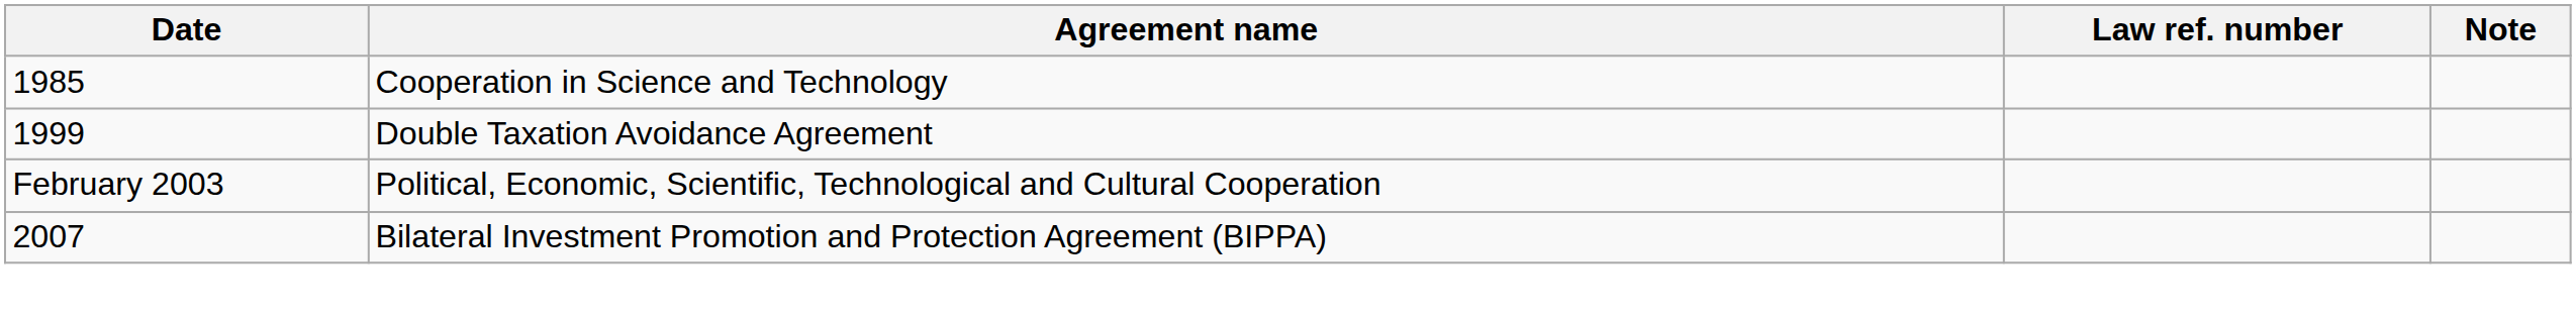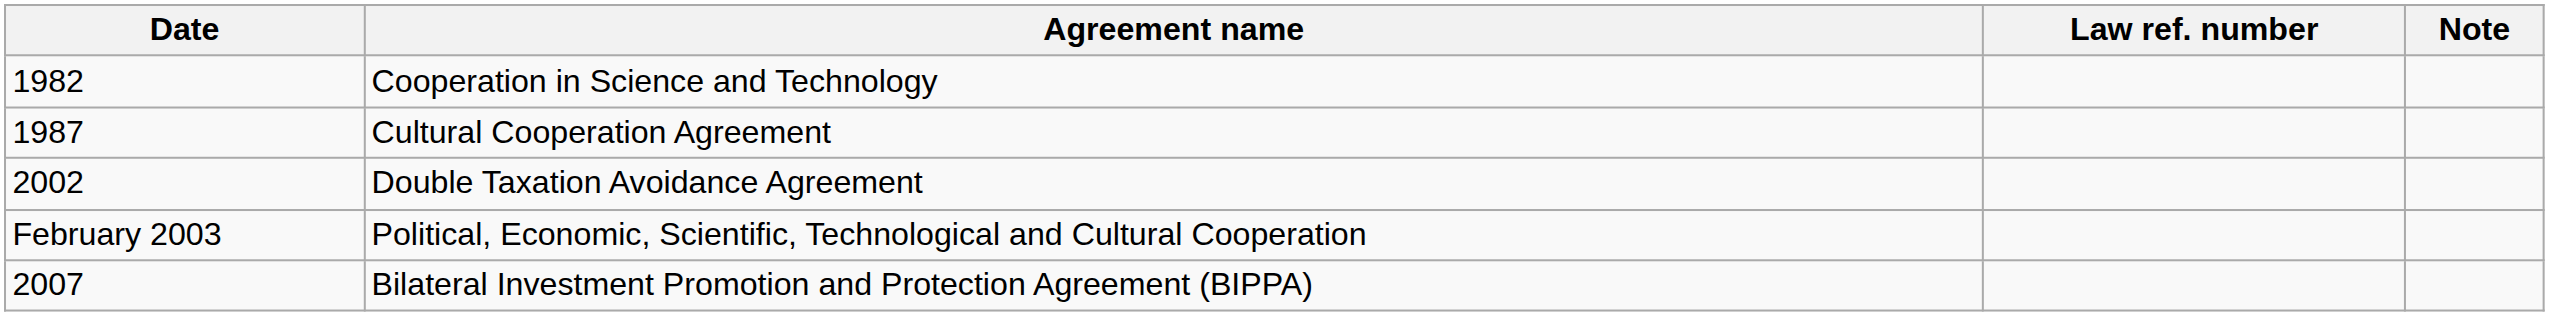Cooperation in Science and Technology | Date: 1985 -> 1982
+ row: 1987 | Cultural Cooperation Agreement
Double Taxation Avoidance Agreement | Date: 1999 -> 2002
